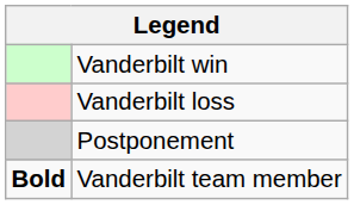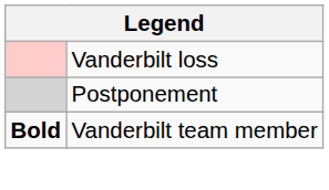- row: Vanderbilt win
